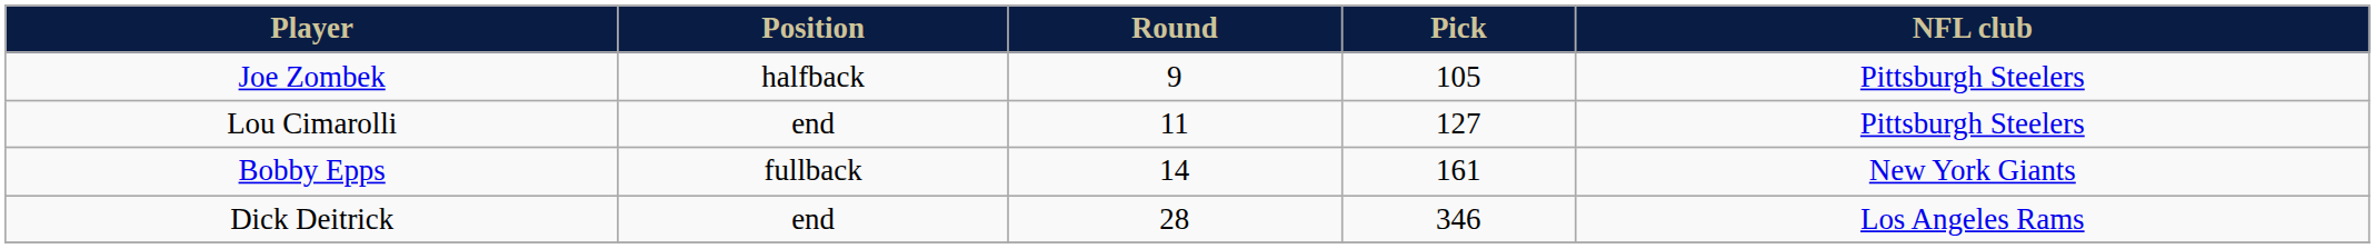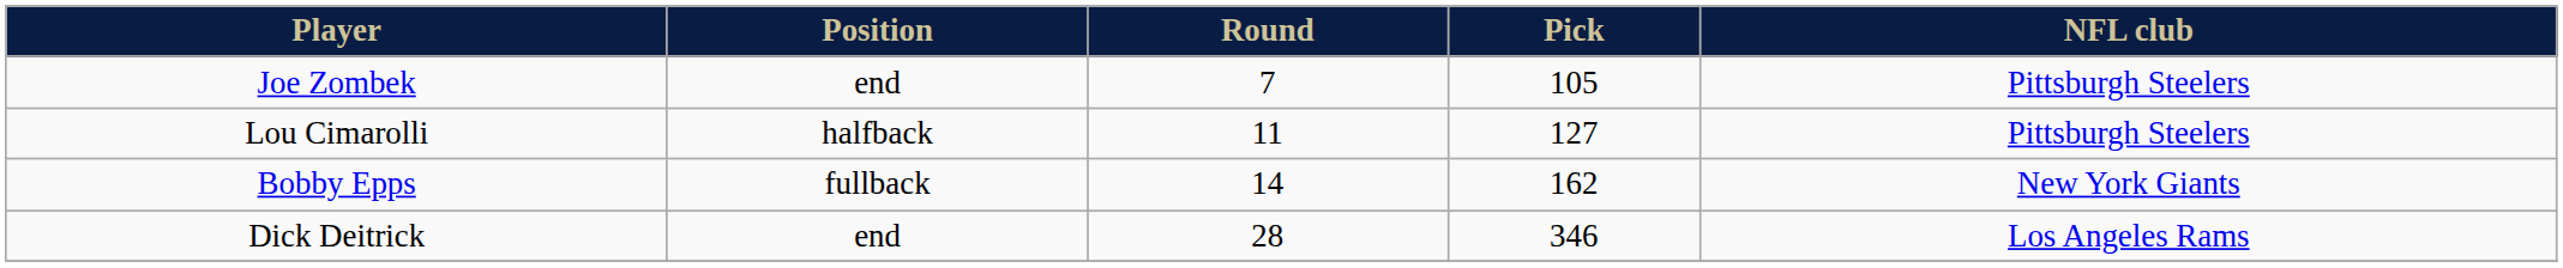Joe Zombek | Position: halfback -> end
Joe Zombek | Round: 9 -> 7
Lou Cimarolli | Position: end -> halfback
Bobby Epps | Pick: 161 -> 162
